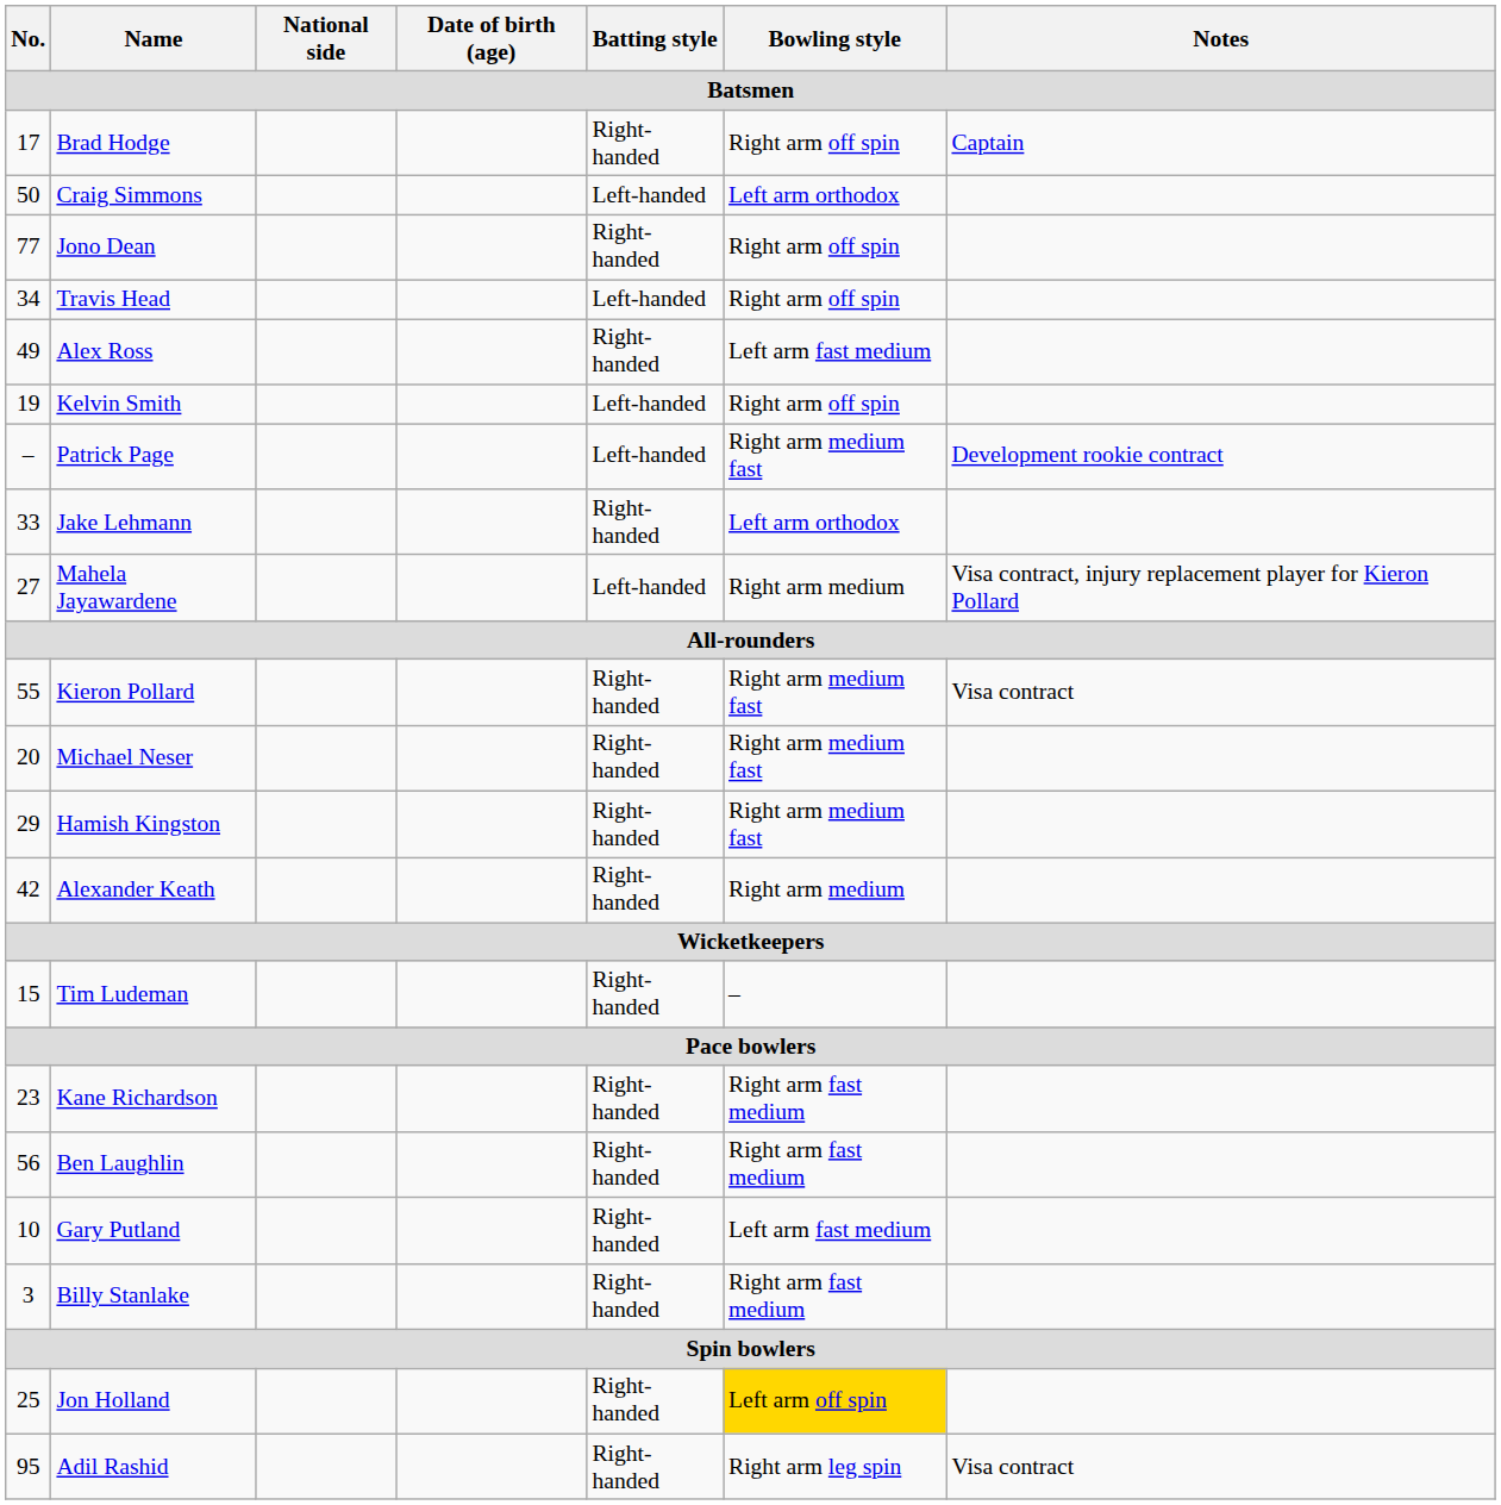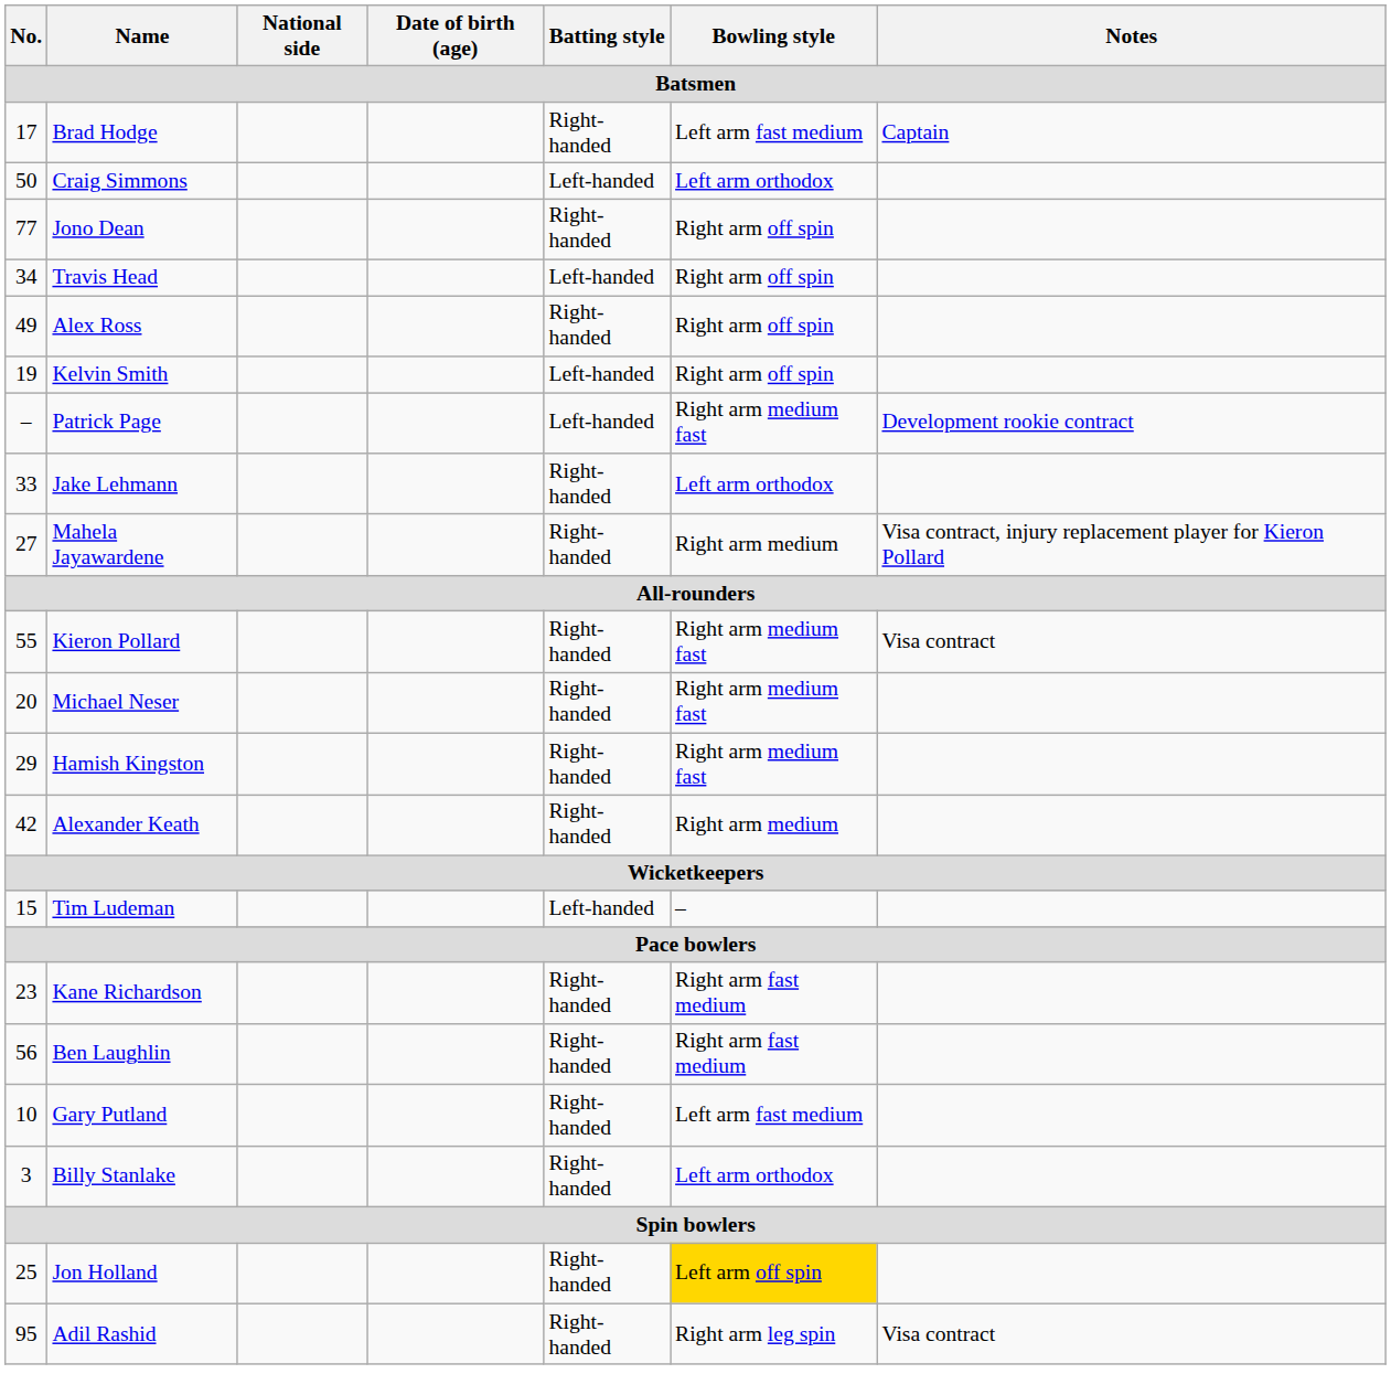Brad Hodge | Bowling style: Right arm off spin -> Left arm fast medium
Alex Ross | Bowling style: Left arm fast medium -> Right arm off spin
Mahela Jayawardene | Batting style: Left-handed -> Right-handed
Tim Ludeman | Batting style: Right-handed -> Left-handed
Billy Stanlake | Bowling style: Right arm fast medium -> Left arm orthodox
